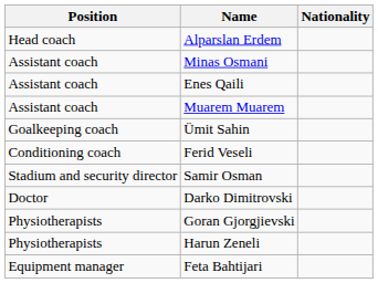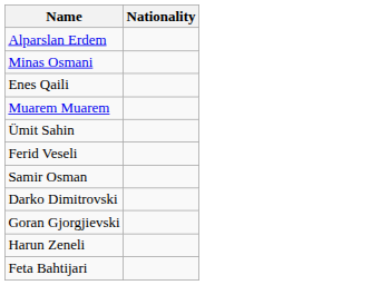- column: Position | Head coach | Assistant coach | Assistant coach | Assistant coach | Goalkeeping coach | Conditioning coach | Stadium and security director | Doctor | Physiotherapists | Physiotherapists | Equipment manager
